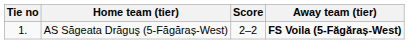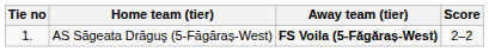columns swapped: Score <-> Away team (tier)
